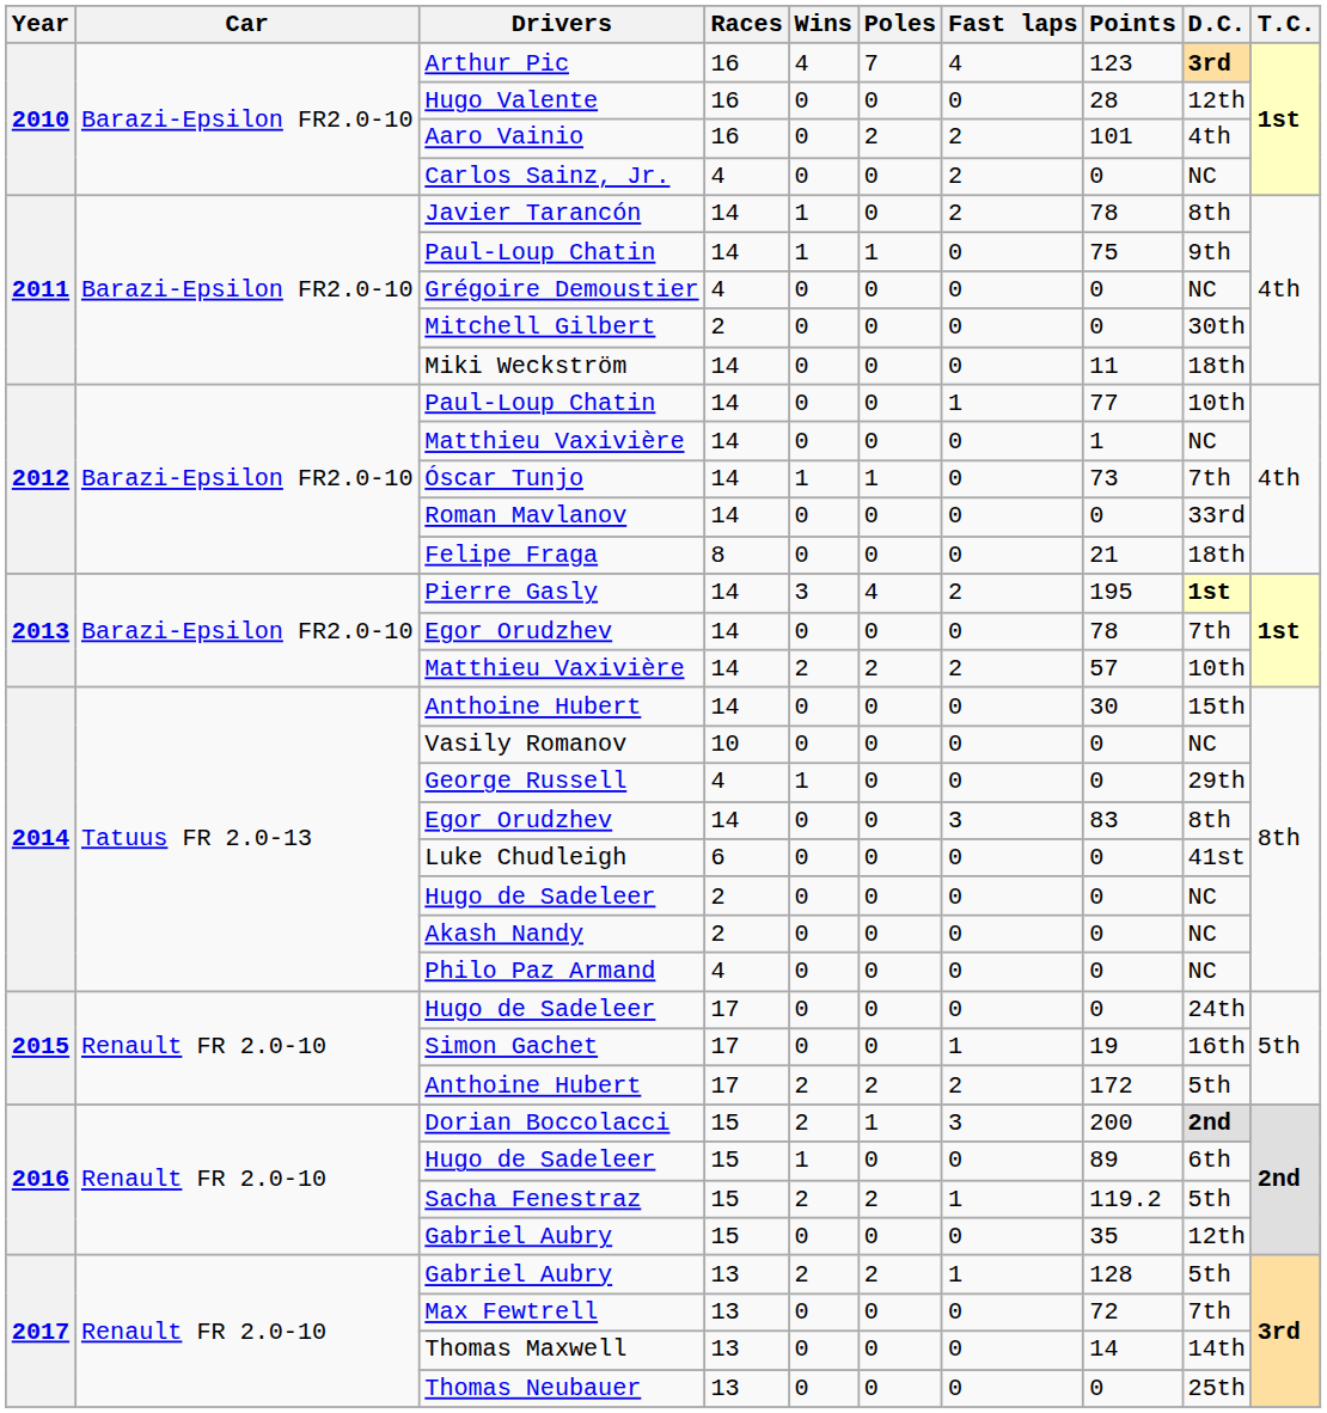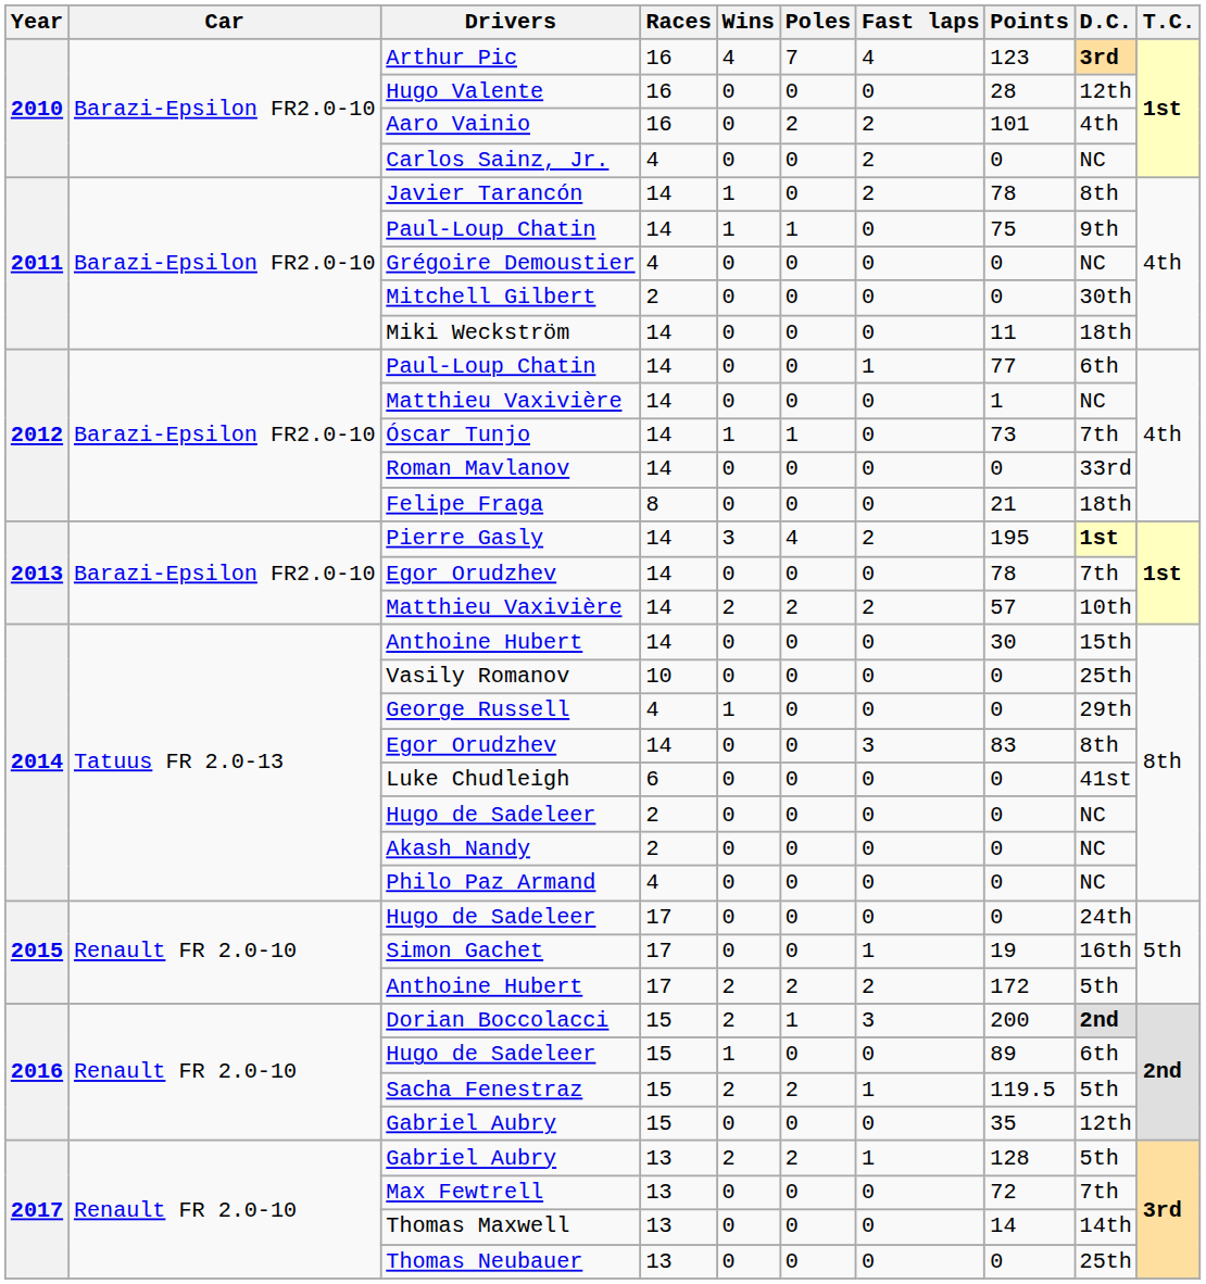2012 / Paul-Loup Chatin | D.C.: 10th -> 6th
Vasily Romanov | D.C.: NC -> 25th
Sacha Fenestraz | Points: 119.2 -> 119.5
